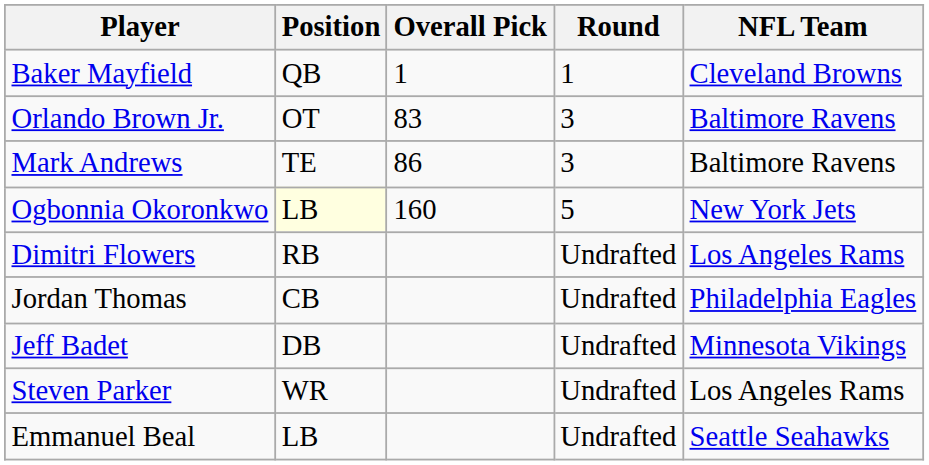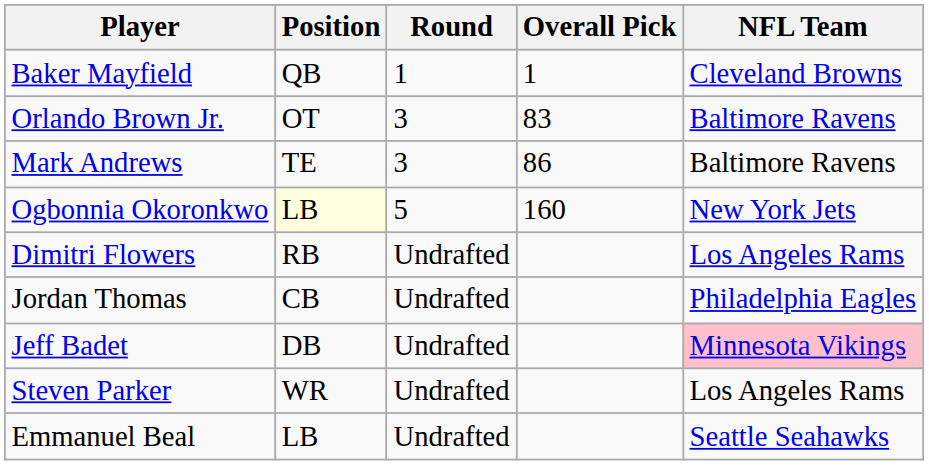columns swapped: Round <-> Overall Pick
Jeff Badet | NFL Team: no background -> pink background
